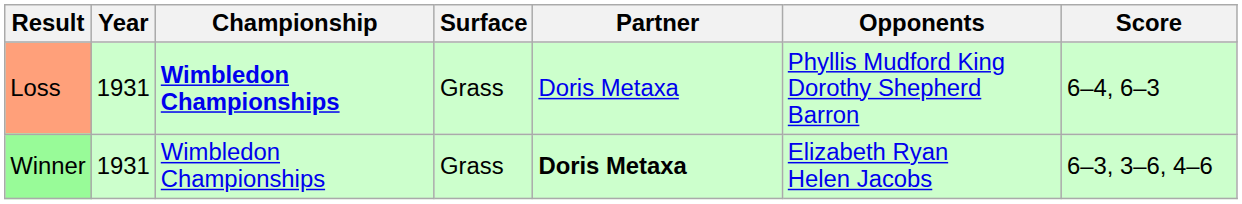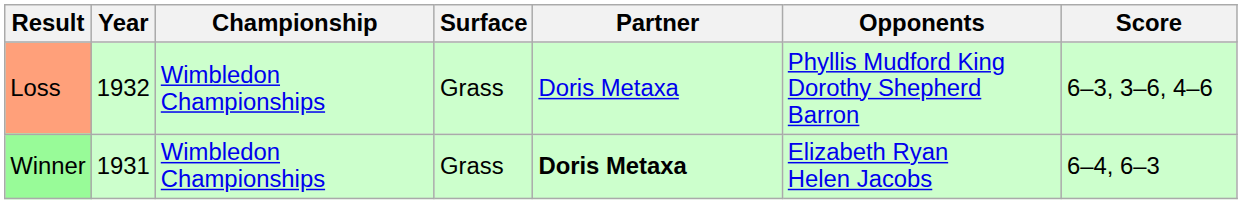Loss | Year: 1931 -> 1932
Loss | Championship: bold -> normal
Loss | Score: 6–4, 6–3 -> 6–3, 3–6, 4–6
Winner | Score: 6–3, 3–6, 4–6 -> 6–4, 6–3
